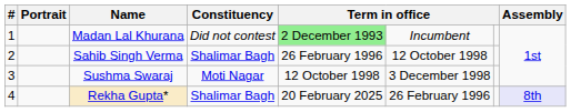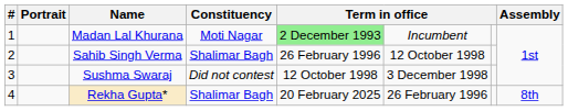Madan Lal Khurana | Constituency: Did not contest -> Moti Nagar
Sushma Swaraj | Constituency: Moti Nagar -> Did not contest
Rekha Gupta* | Assembly: lavender background -> no background
